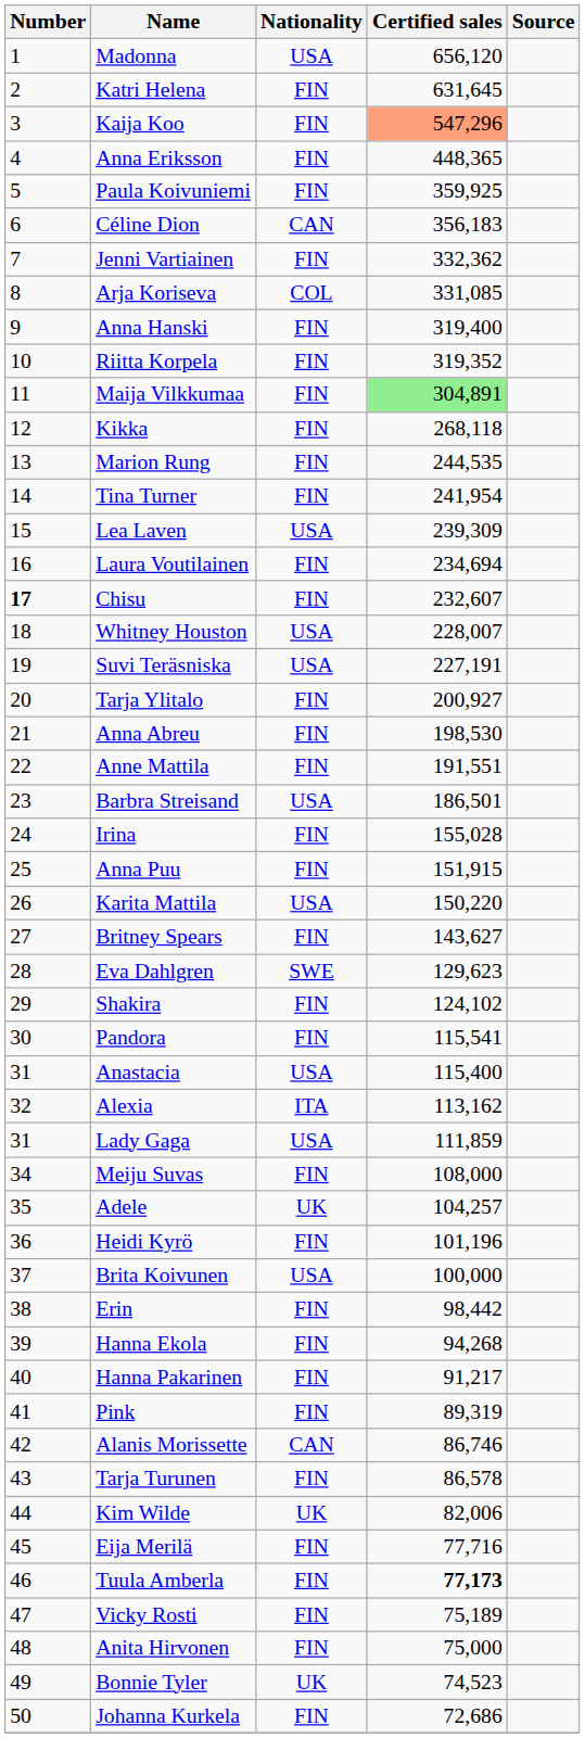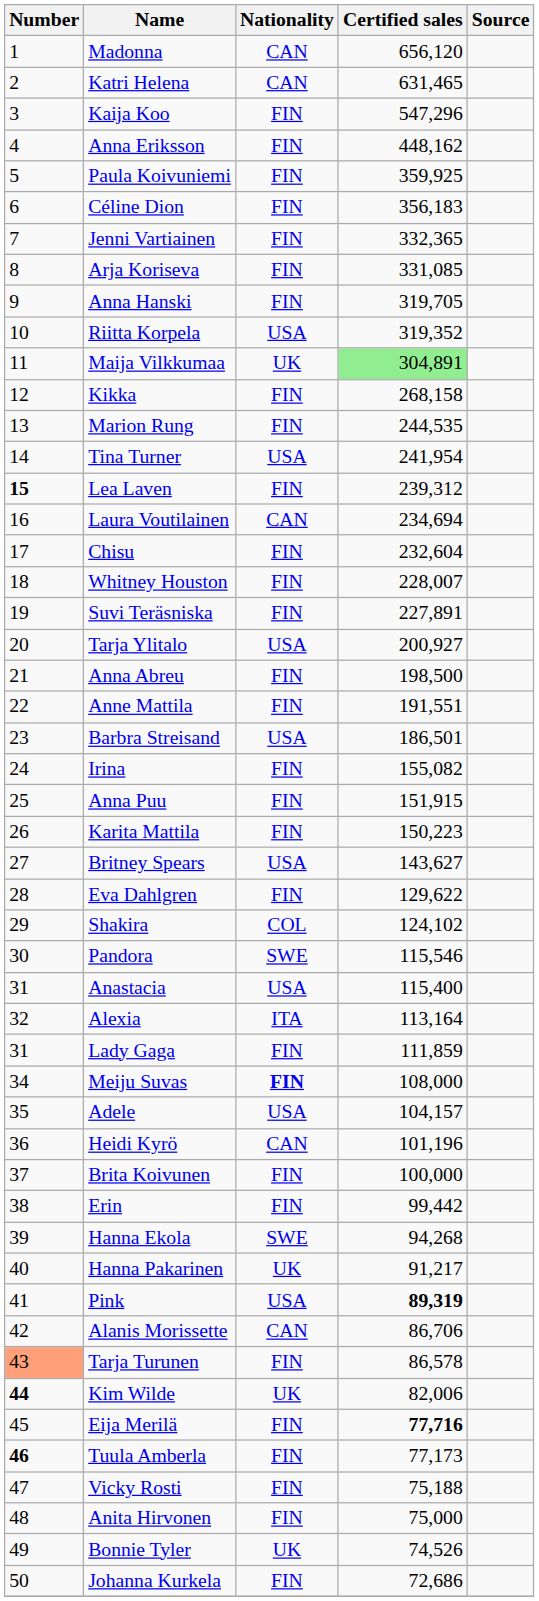Madonna | Nationality: USA -> CAN
Katri Helena | Nationality: FIN -> CAN
Katri Helena | Certified sales: 631,645 -> 631,465
Kaija Koo | Certified sales: lightsalmon background -> no background
Anna Eriksson | Certified sales: 448,365 -> 448,162
Céline Dion | Nationality: CAN -> FIN
Jenni Vartiainen | Certified sales: 332,362 -> 332,365
Arja Koriseva | Nationality: COL -> FIN
Anna Hanski | Certified sales: 319,400 -> 319,705
Riitta Korpela | Nationality: FIN -> USA
Maija Vilkkumaa | Nationality: FIN -> UK
Kikka | Certified sales: 268,118 -> 268,158
Tina Turner | Nationality: FIN -> USA
Lea Laven | Number: normal -> bold
Lea Laven | Nationality: USA -> FIN
Lea Laven | Certified sales: 239,309 -> 239,312
Laura Voutilainen | Nationality: FIN -> CAN
Chisu | Number: bold -> normal
Chisu | Certified sales: 232,607 -> 232,604
Whitney Houston | Nationality: USA -> FIN
Suvi Teräsniska | Nationality: USA -> FIN
Suvi Teräsniska | Certified sales: 227,191 -> 227,891
Tarja Ylitalo | Nationality: FIN -> USA
Anna Abreu | Certified sales: 198,530 -> 198,500
Irina | Certified sales: 155,028 -> 155,082
Karita Mattila | Nationality: USA -> FIN
Karita Mattila | Certified sales: 150,220 -> 150,223
Britney Spears | Nationality: FIN -> USA
Eva Dahlgren | Nationality: SWE -> FIN
Eva Dahlgren | Certified sales: 129,623 -> 129,622
Shakira | Nationality: FIN -> COL
Pandora | Nationality: FIN -> SWE
Pandora | Certified sales: 115,541 -> 115,546
Alexia | Certified sales: 113,162 -> 113,164
Lady Gaga | Nationality: USA -> FIN
Meiju Suvas | Nationality: normal -> bold
Adele | Nationality: UK -> USA
Adele | Certified sales: 104,257 -> 104,157
Heidi Kyrö | Nationality: FIN -> CAN
Brita Koivunen | Nationality: USA -> FIN
Erin | Certified sales: 98,442 -> 99,442
Hanna Ekola | Nationality: FIN -> SWE
Hanna Pakarinen | Nationality: FIN -> UK
Pink | Nationality: FIN -> USA
Pink | Certified sales: normal -> bold
Alanis Morissette | Certified sales: 86,746 -> 86,706
Tarja Turunen | Number: no background -> lightsalmon background
Kim Wilde | Number: normal -> bold
Eija Merilä | Certified sales: normal -> bold
Tuula Amberla | Number: normal -> bold
Tuula Amberla | Certified sales: bold -> normal
Vicky Rosti | Certified sales: 75,189 -> 75,188
Bonnie Tyler | Certified sales: 74,523 -> 74,526
